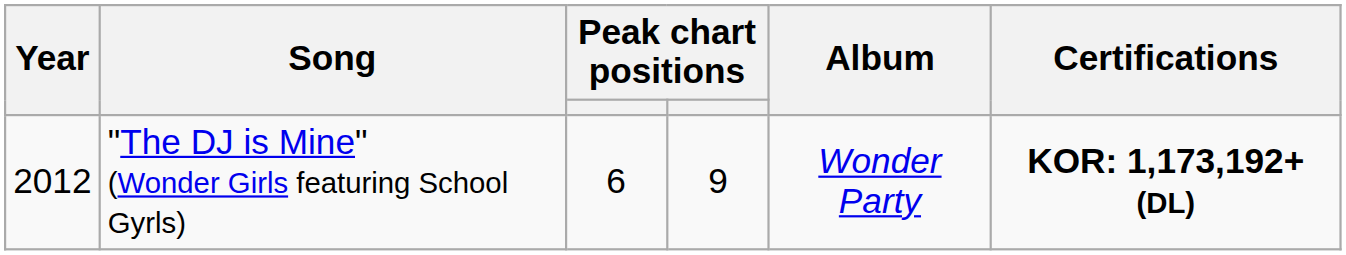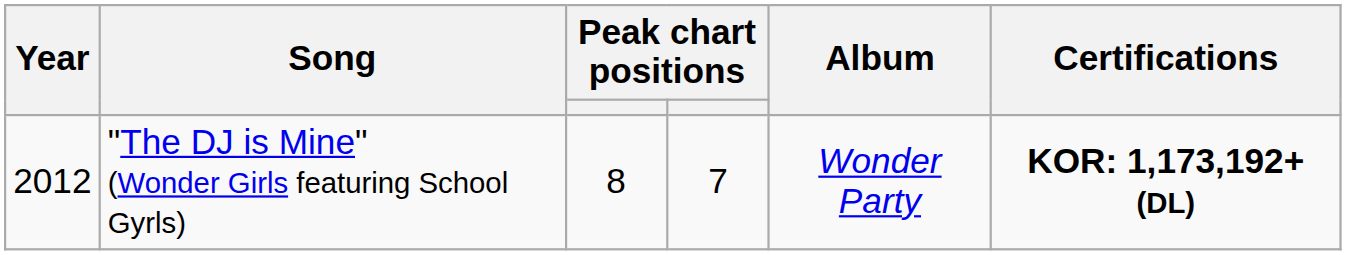"The DJ is Mine" (Wonder Girls featuring School Gyrls) | column 3: 6 -> 8
"The DJ is Mine" (Wonder Girls featuring School Gyrls) | column 4: 9 -> 7
